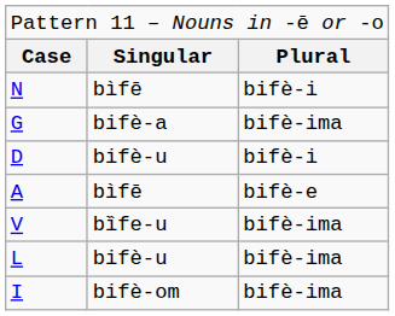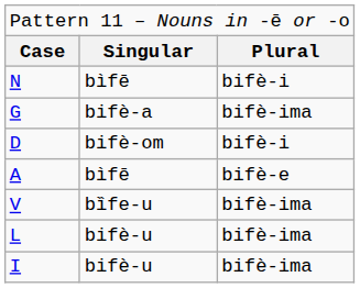D | column 2: bifè-u -> bifè-om
I | column 2: bifè-om -> bifè-u
